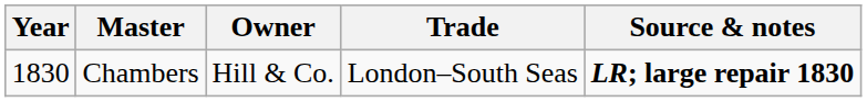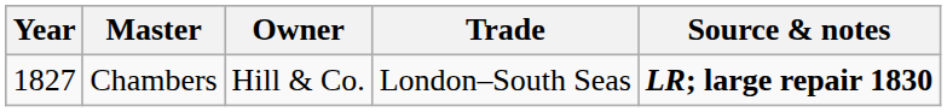Chambers | Year: 1830 -> 1827
